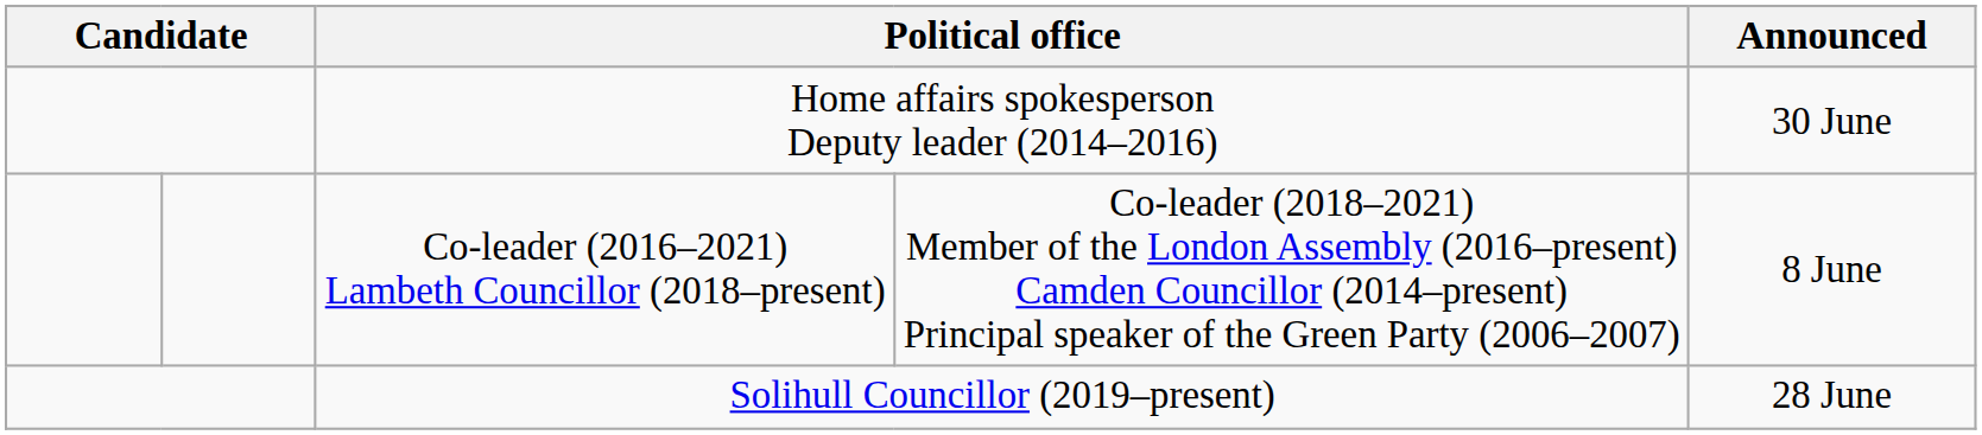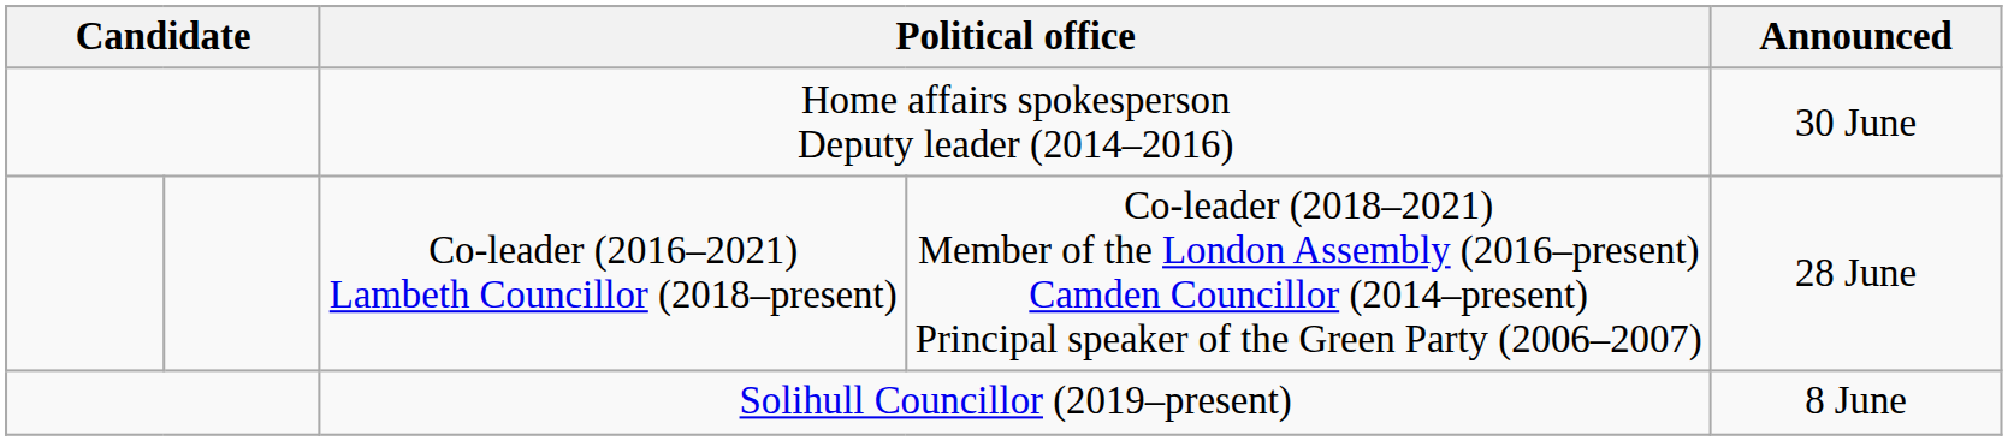Co-leader (2016–2021) Lambeth Councillor (2018–present) | Announced: 8 June -> 28 June
Solihull Councillor (2019–present) | Announced: 28 June -> 8 June
